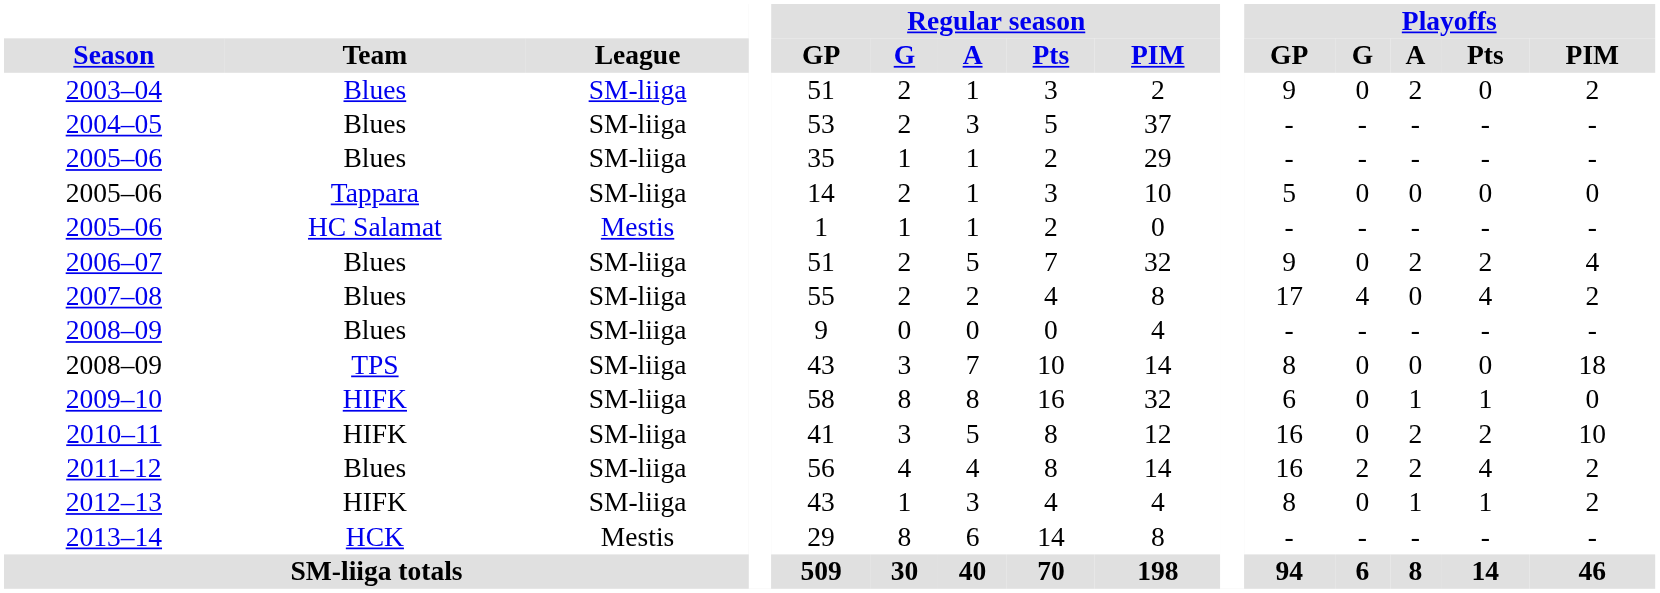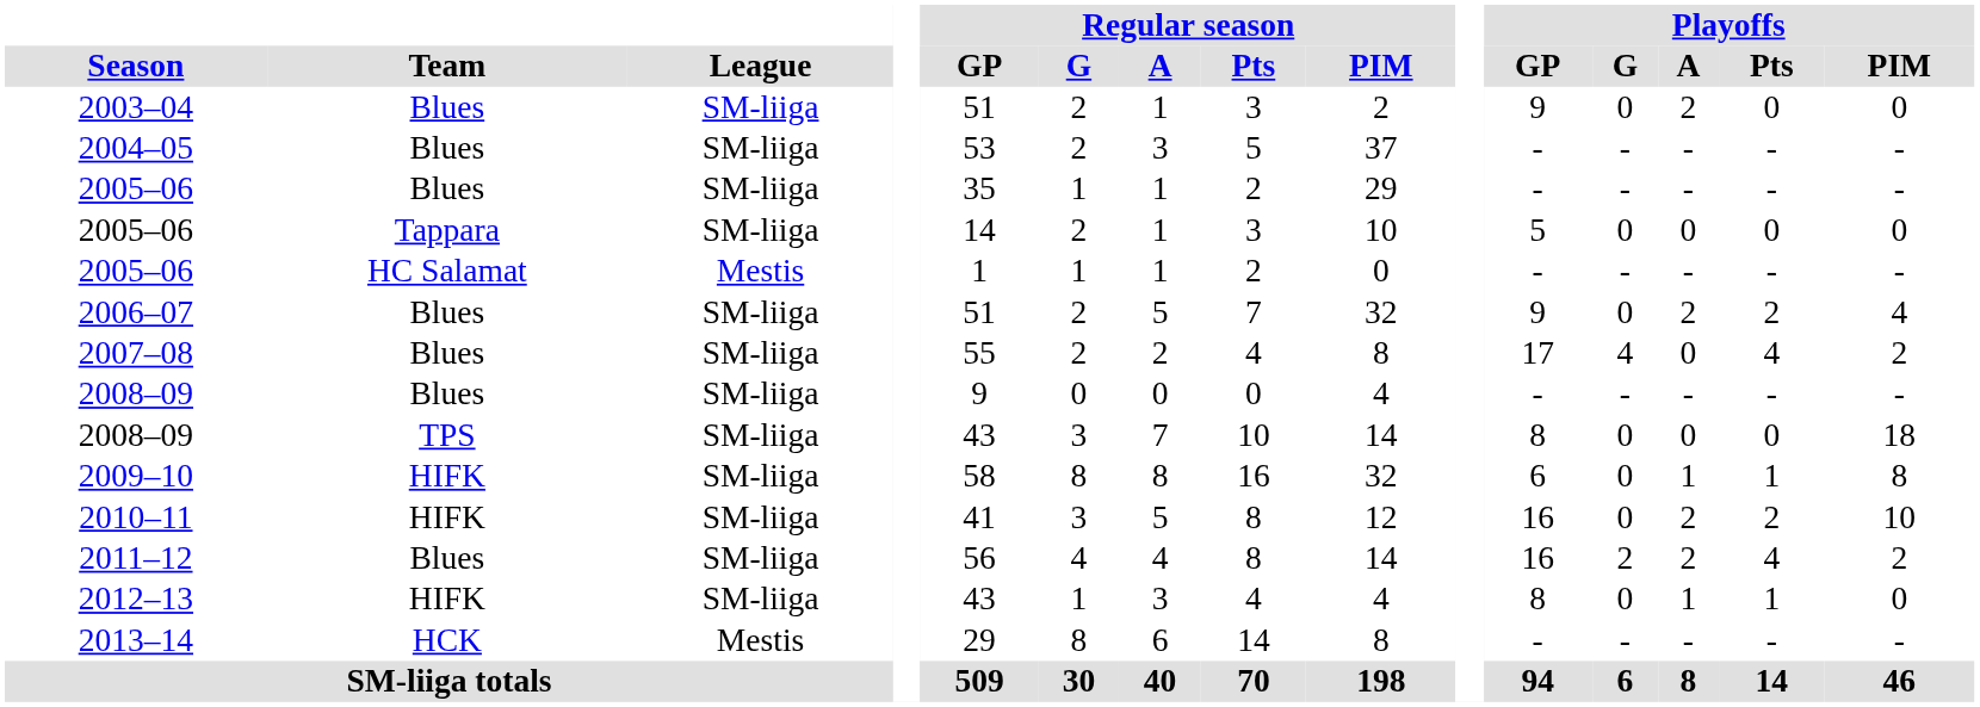2003–04 | Playoffs / PIM: 2 -> 0
2009–10 | Playoffs / PIM: 0 -> 8
2012–13 | Playoffs / PIM: 2 -> 0
